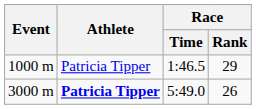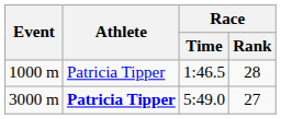1000 m | Race / Rank: 29 -> 28
3000 m | Race / Rank: 26 -> 27
